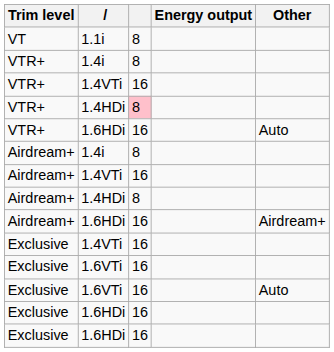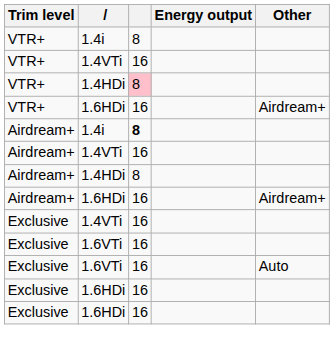- row: VT | 1.1i | 8
VTR+ / 1.6HDi | Other: Auto -> Airdream+
Airdream+ / 1.4i | column 3: normal -> bold
